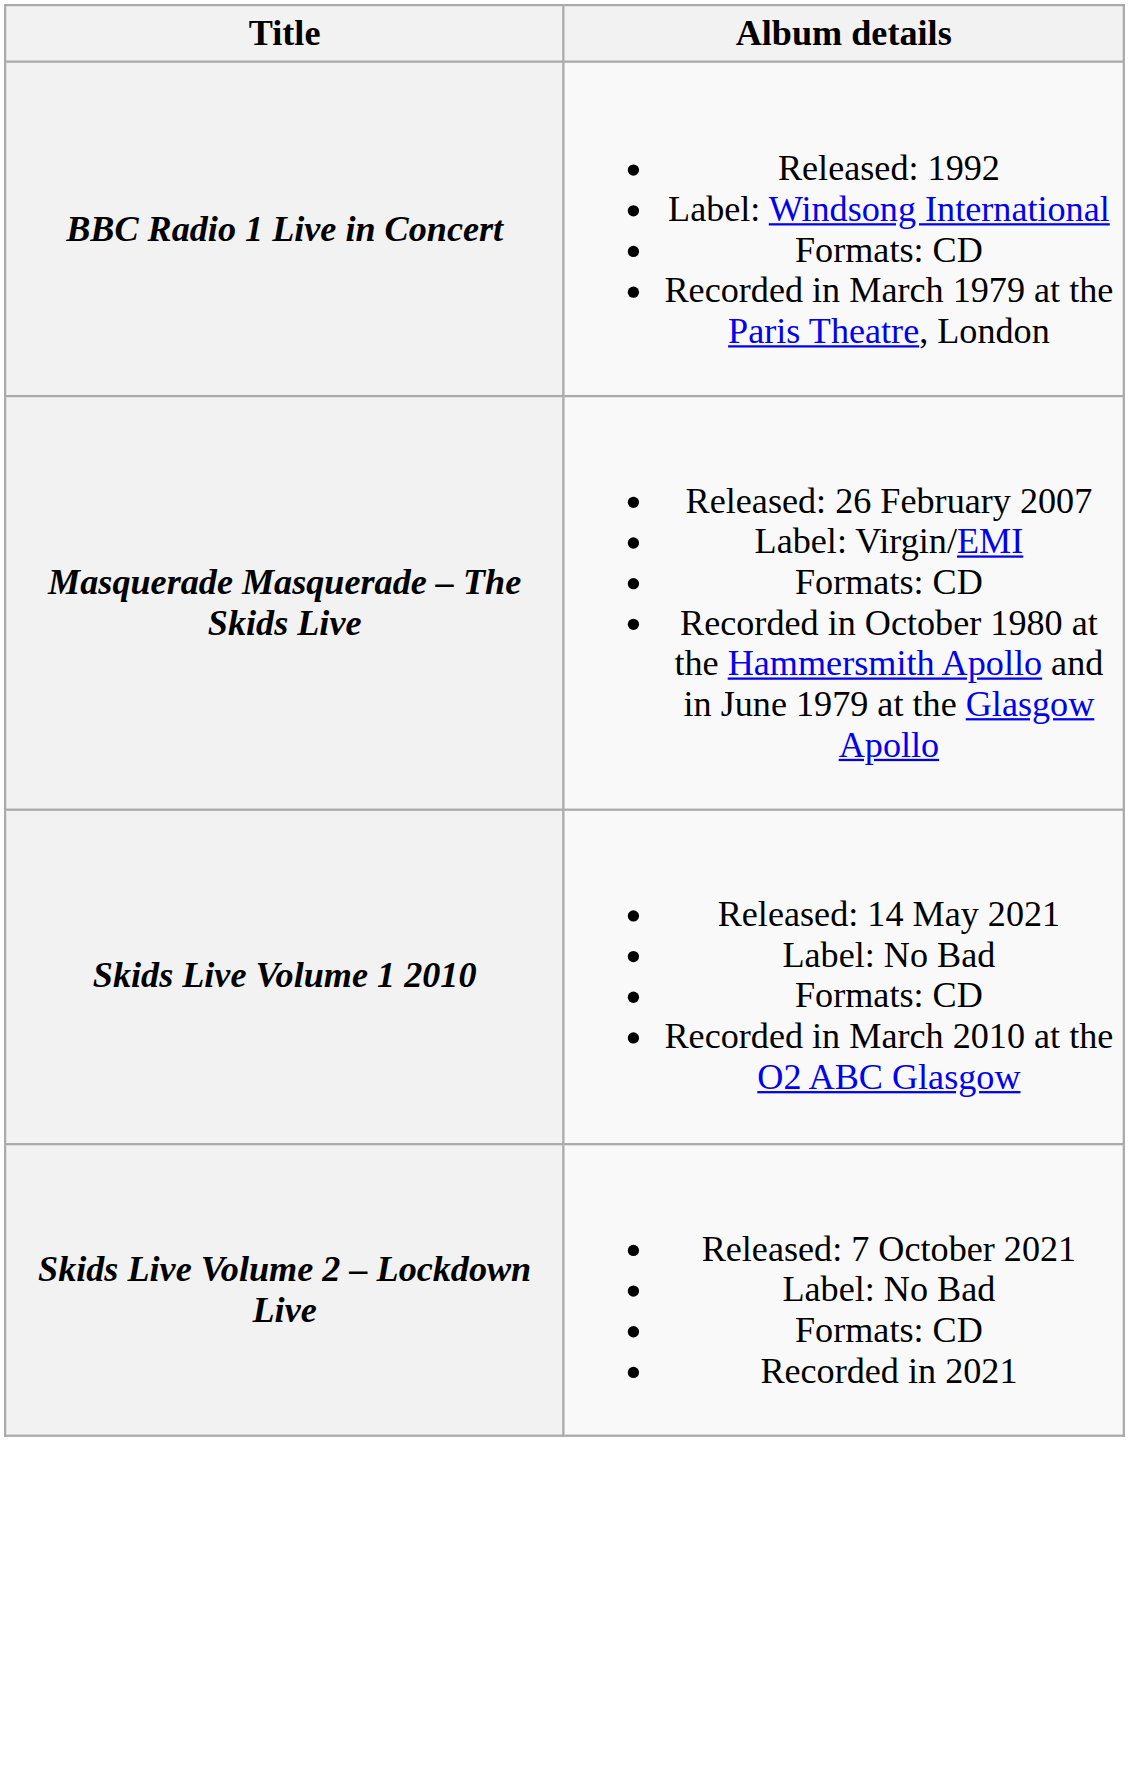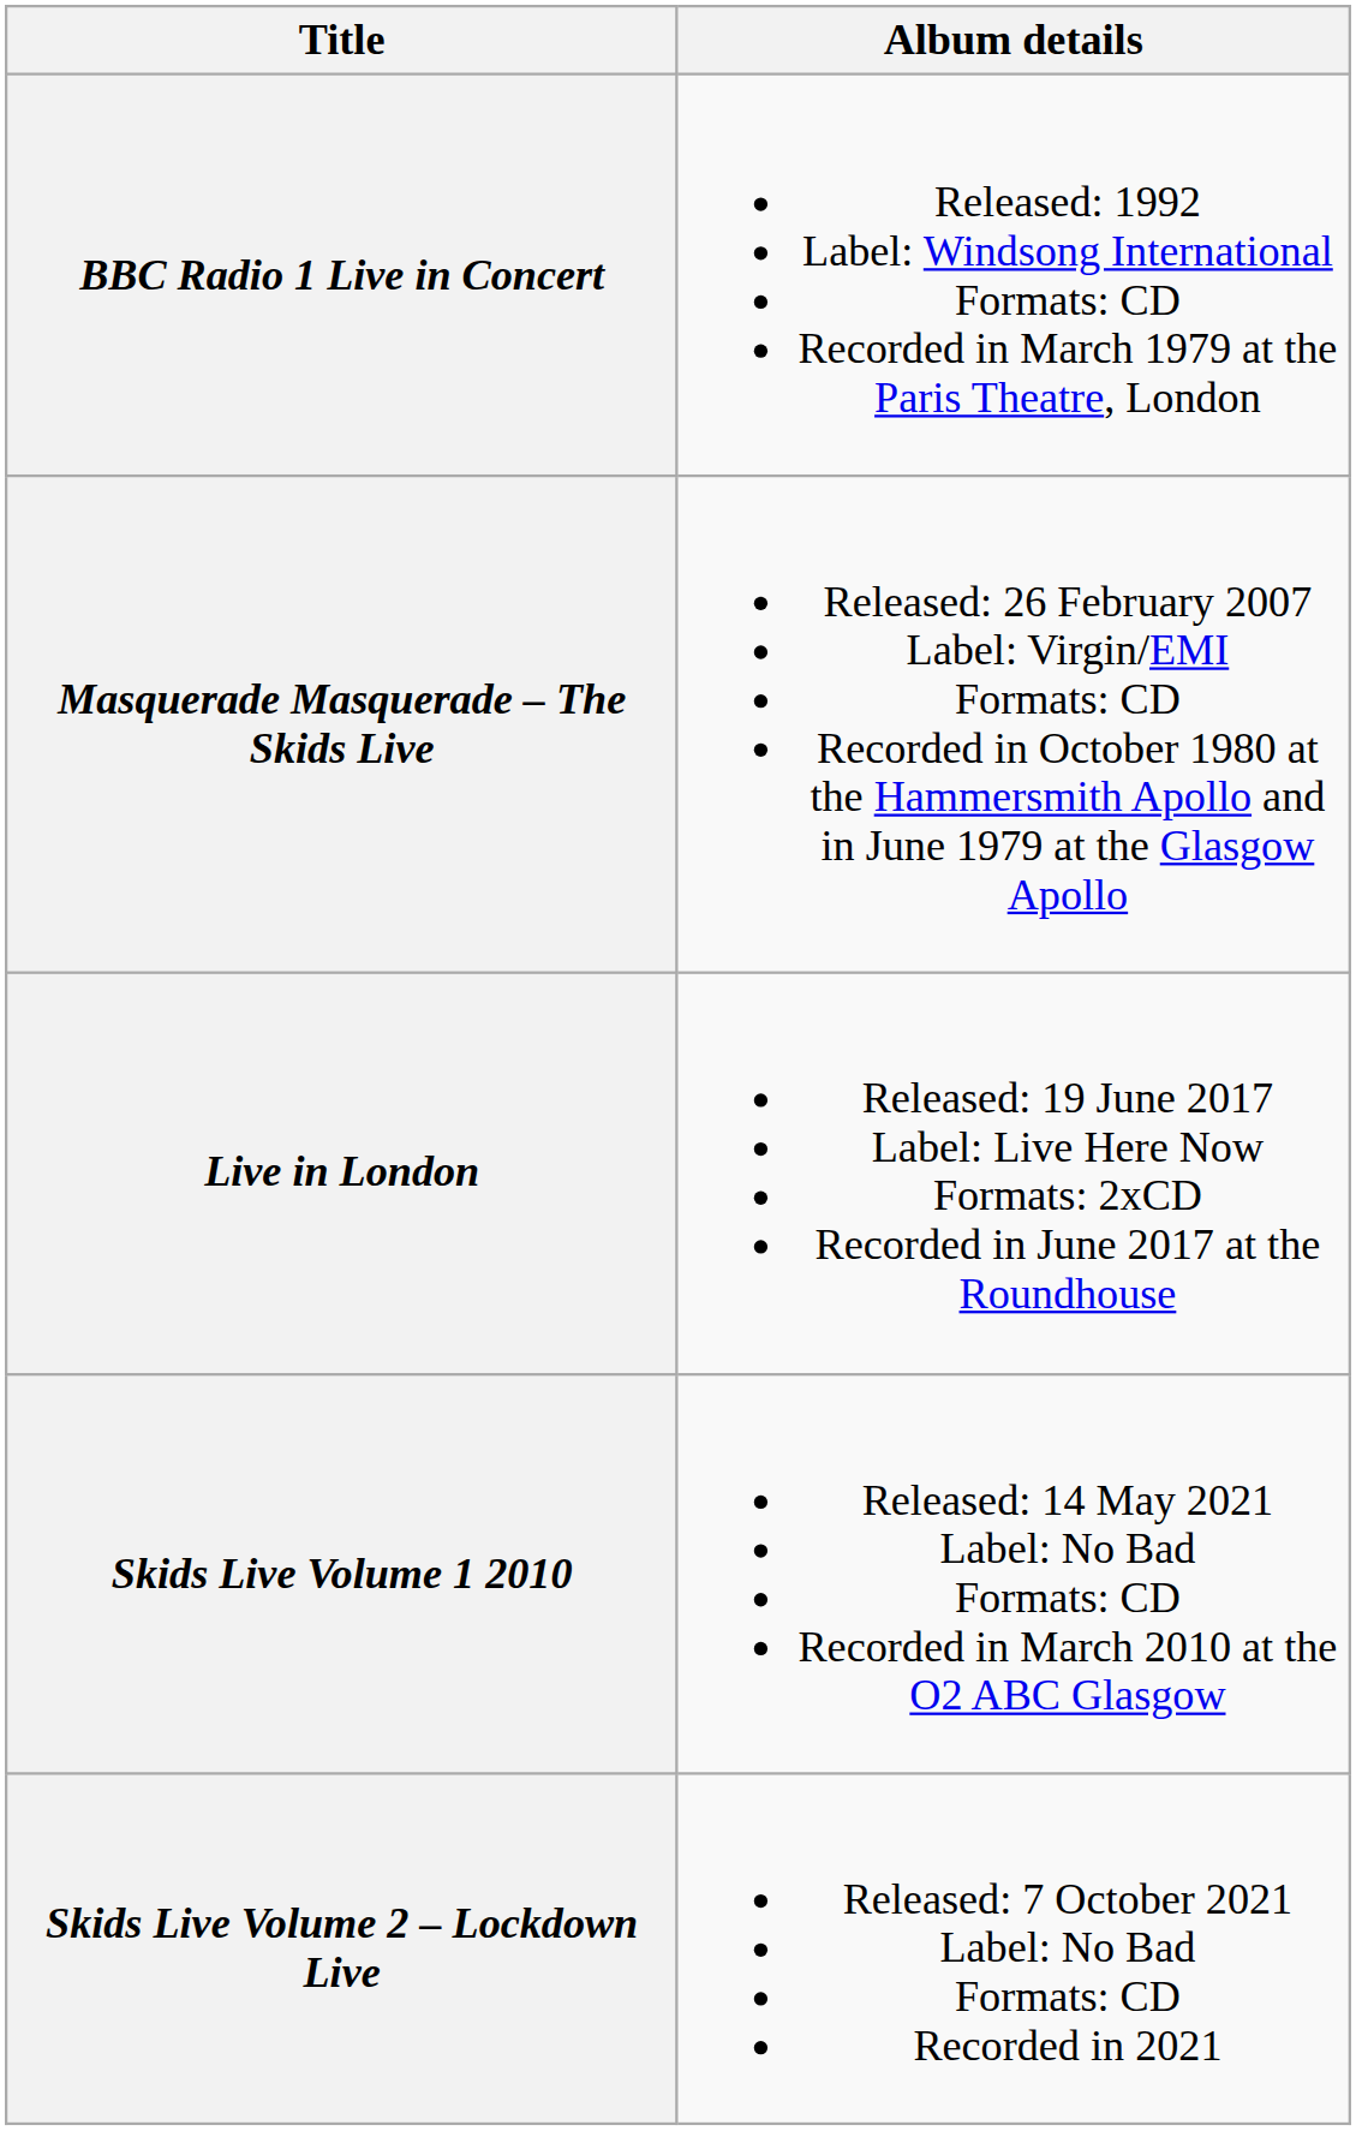+ row: Live in London | Released: 19 June 2017 Label: Live Here Now Formats: 2xCD Recorded in June 2017 at the Roundhouse
